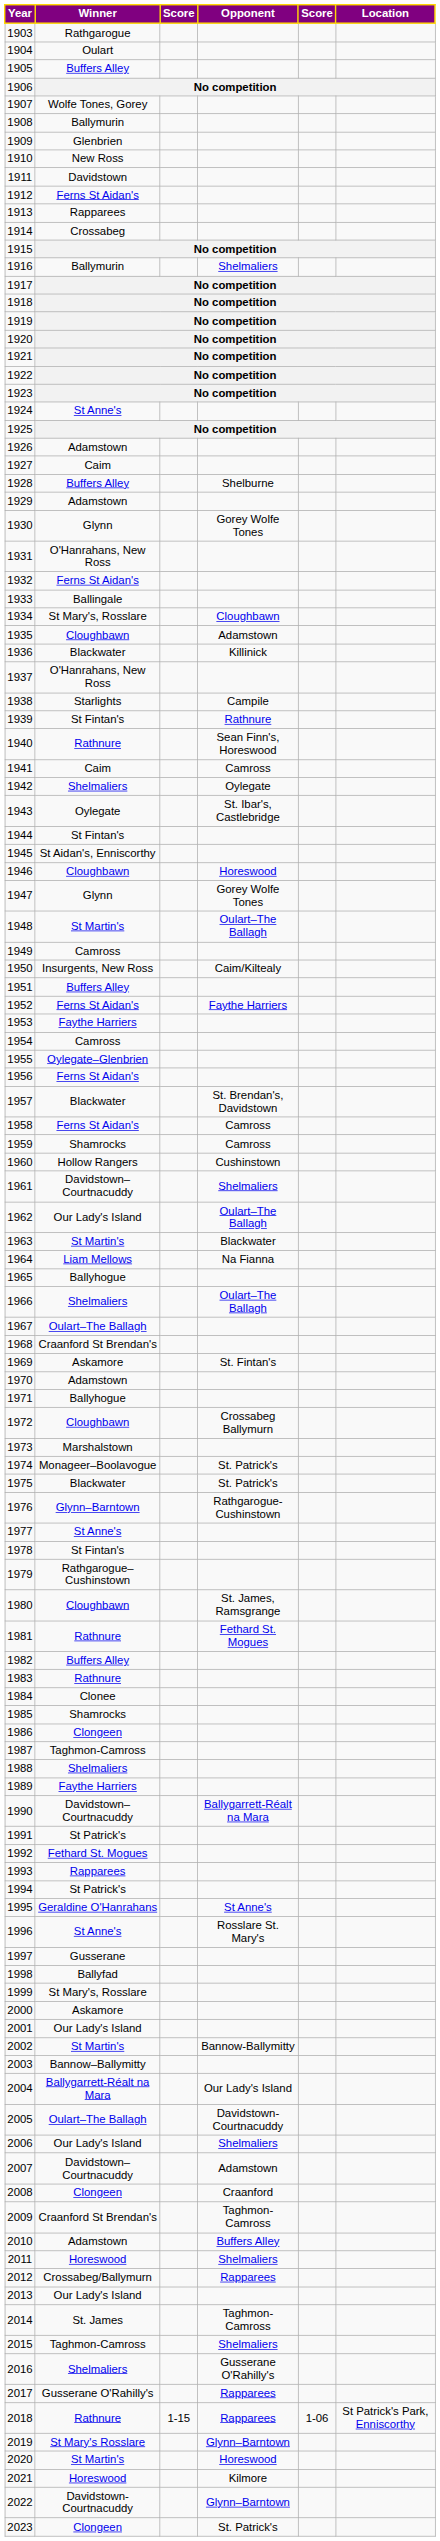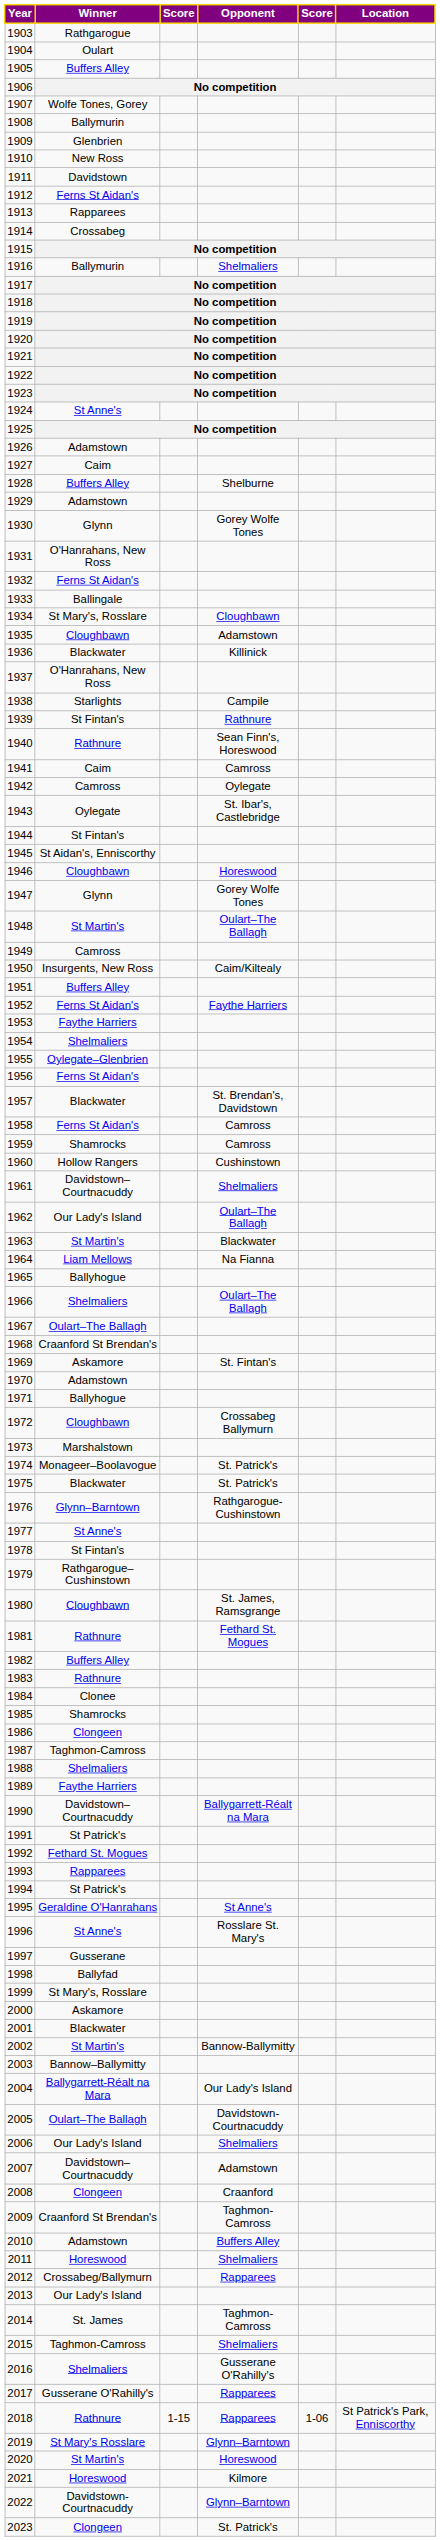1942 | Winner: Shelmaliers -> Camross
1954 | Winner: Camross -> Shelmaliers
2001 | Winner: Our Lady's Island -> Blackwater
